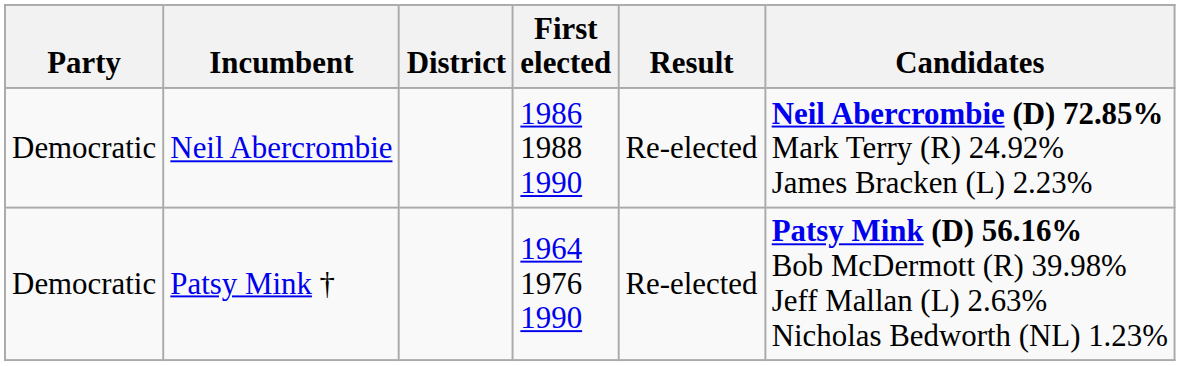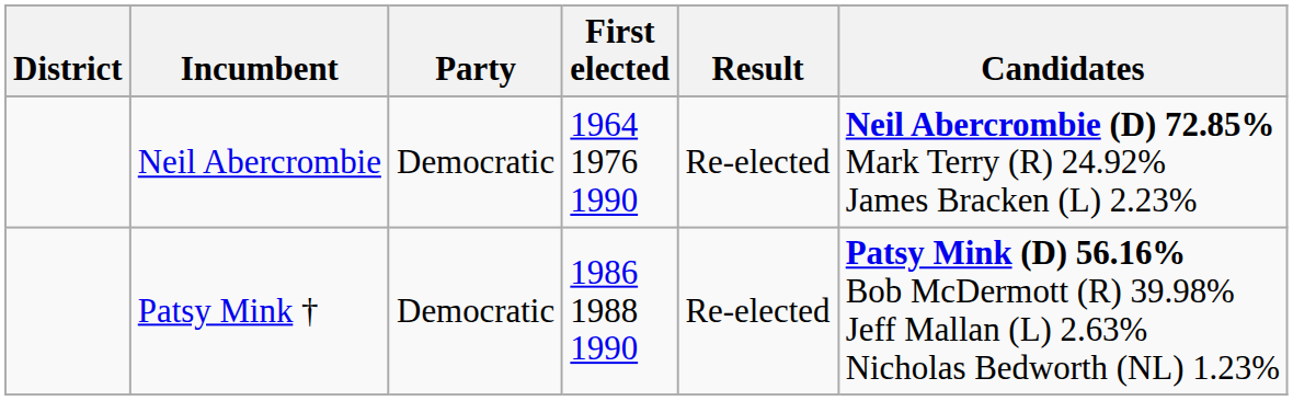columns swapped: District <-> Party
Neil Abercrombie | First elected: 1986 1988 1990 -> 1964 1976 1990
Patsy Mink † | First elected: 1964 1976 1990 -> 1986 1988 1990
